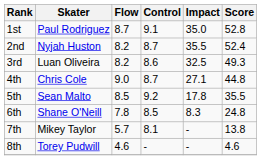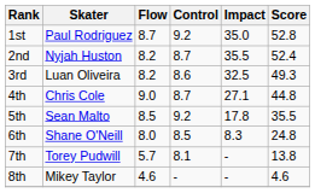1st | Control: 9.1 -> 9.2
6th | Flow: 7.8 -> 8.0
7th | Skater: Mikey Taylor -> Torey Pudwill
8th | Skater: Torey Pudwill -> Mikey Taylor
